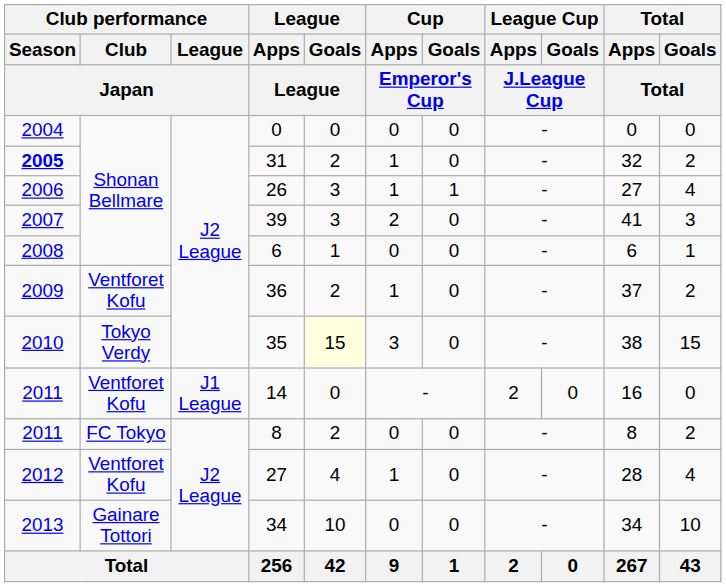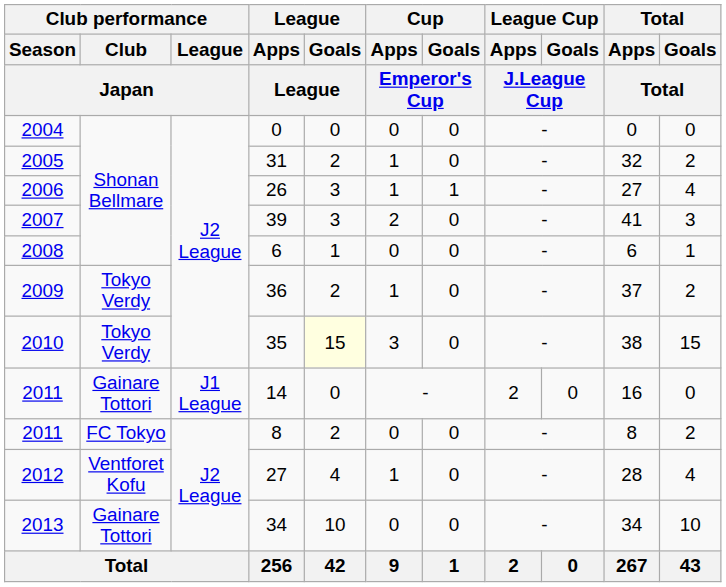31 | Club performance / Season / Japan: bold -> normal
36 | Club performance / Club / Japan: Ventforet Kofu -> Tokyo Verdy
14 | Club performance / Club / Japan: Ventforet Kofu -> Gainare Tottori
